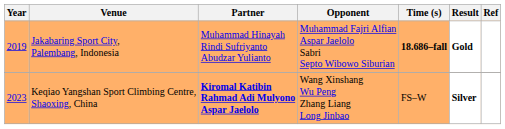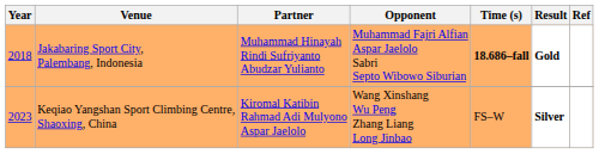Jakabaring Sport City, Palembang, Indonesia | Year: 2019 -> 2018
Keqiao Yangshan Sport Climbing Centre, Shaoxing, China | Partner: bold -> normal
